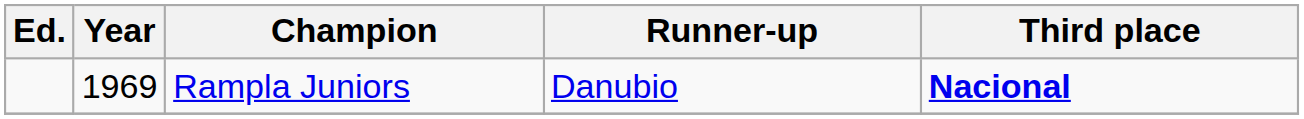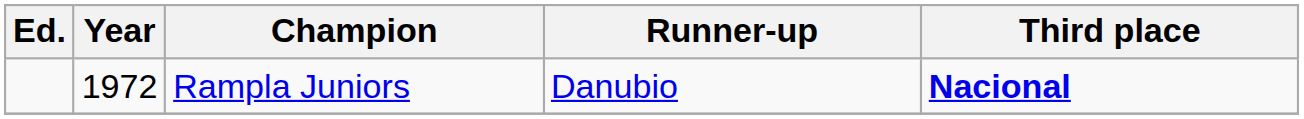Rampla Juniors | Year: 1969 -> 1972
